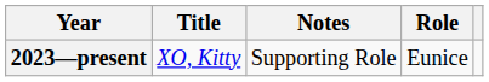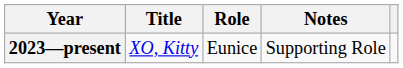columns swapped: Role <-> Notes
